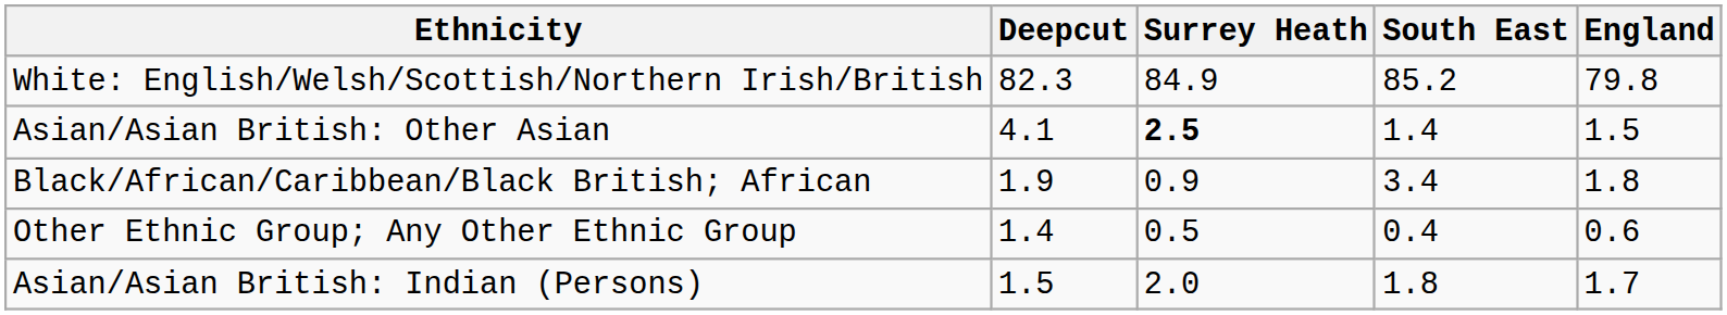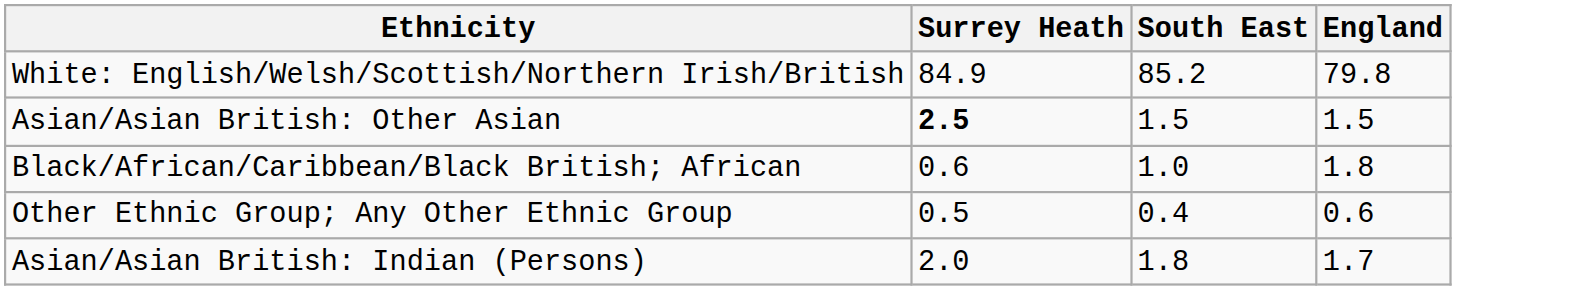- column: Deepcut | 82.3 | 4.1 | 1.9 | 1.4 | 1.5
Asian/Asian British: Other Asian | South East: 1.4 -> 1.5
Black/African/Caribbean/Black British; African | Surrey Heath: 0.9 -> 0.6
Black/African/Caribbean/Black British; African | South East: 3.4 -> 1.0
